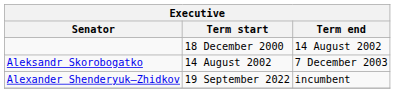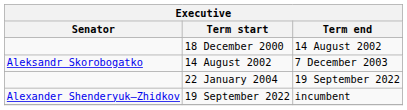+ row: 22 January 2004 | 19 September 2022
